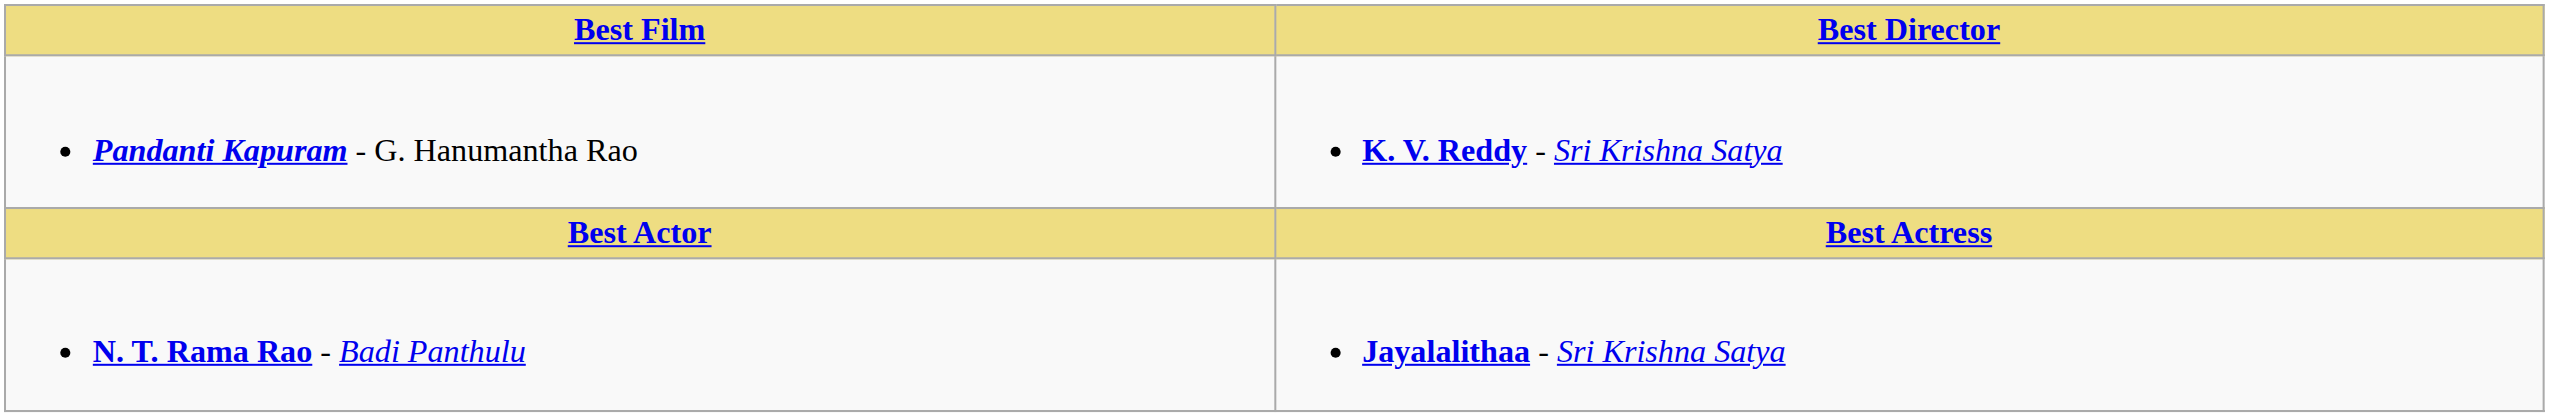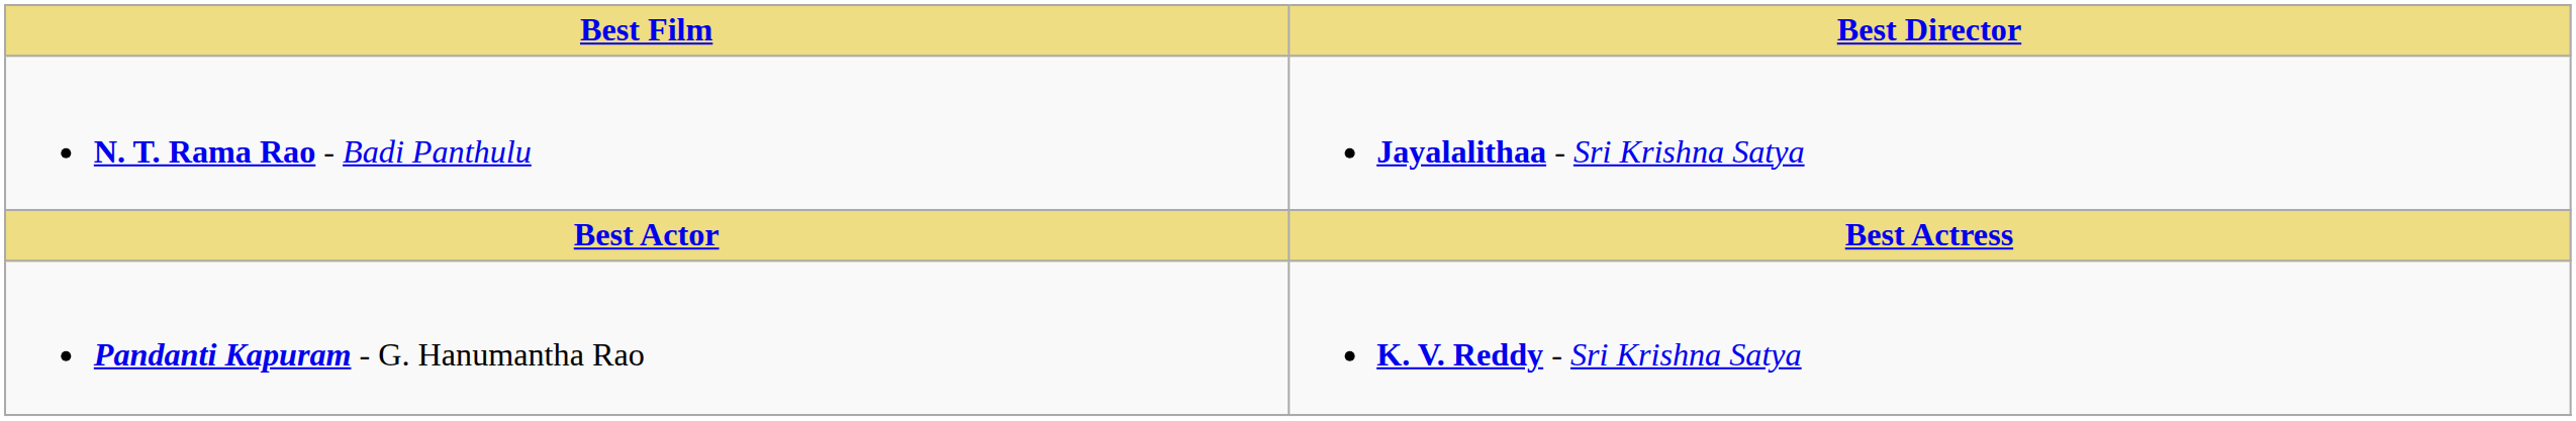rows swapped: Pandanti Kapuram - G. Hanumantha Rao <-> N. T. Rama Rao - Badi Panthulu
